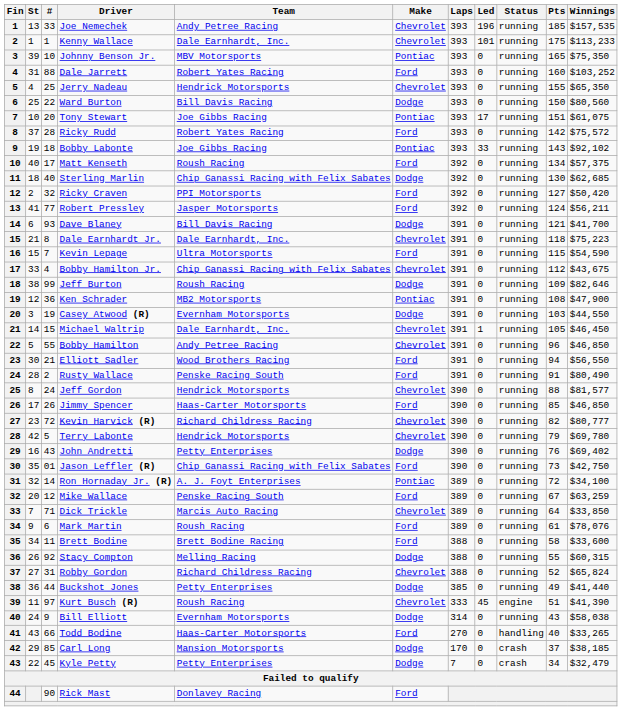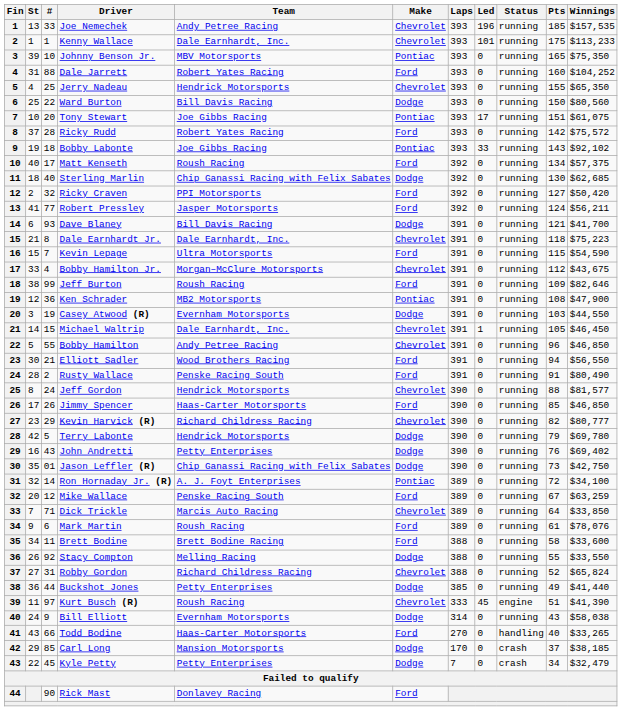Dale Jarrett | Winnings: $103,252 -> $104,252
Bobby Hamilton Jr. | Team: Chip Ganassi Racing with Felix Sabates -> Morgan–McClure Motorsports
Jeff Burton | Make: Dodge -> Ford
Kevin Harvick (R) | #: 72 -> 29
Terry Labonte | Make: Chevrolet -> Dodge
Jason Leffler (R) | Make: Ford -> Dodge
Stacy Compton | Winnings: $60,315 -> $33,550
